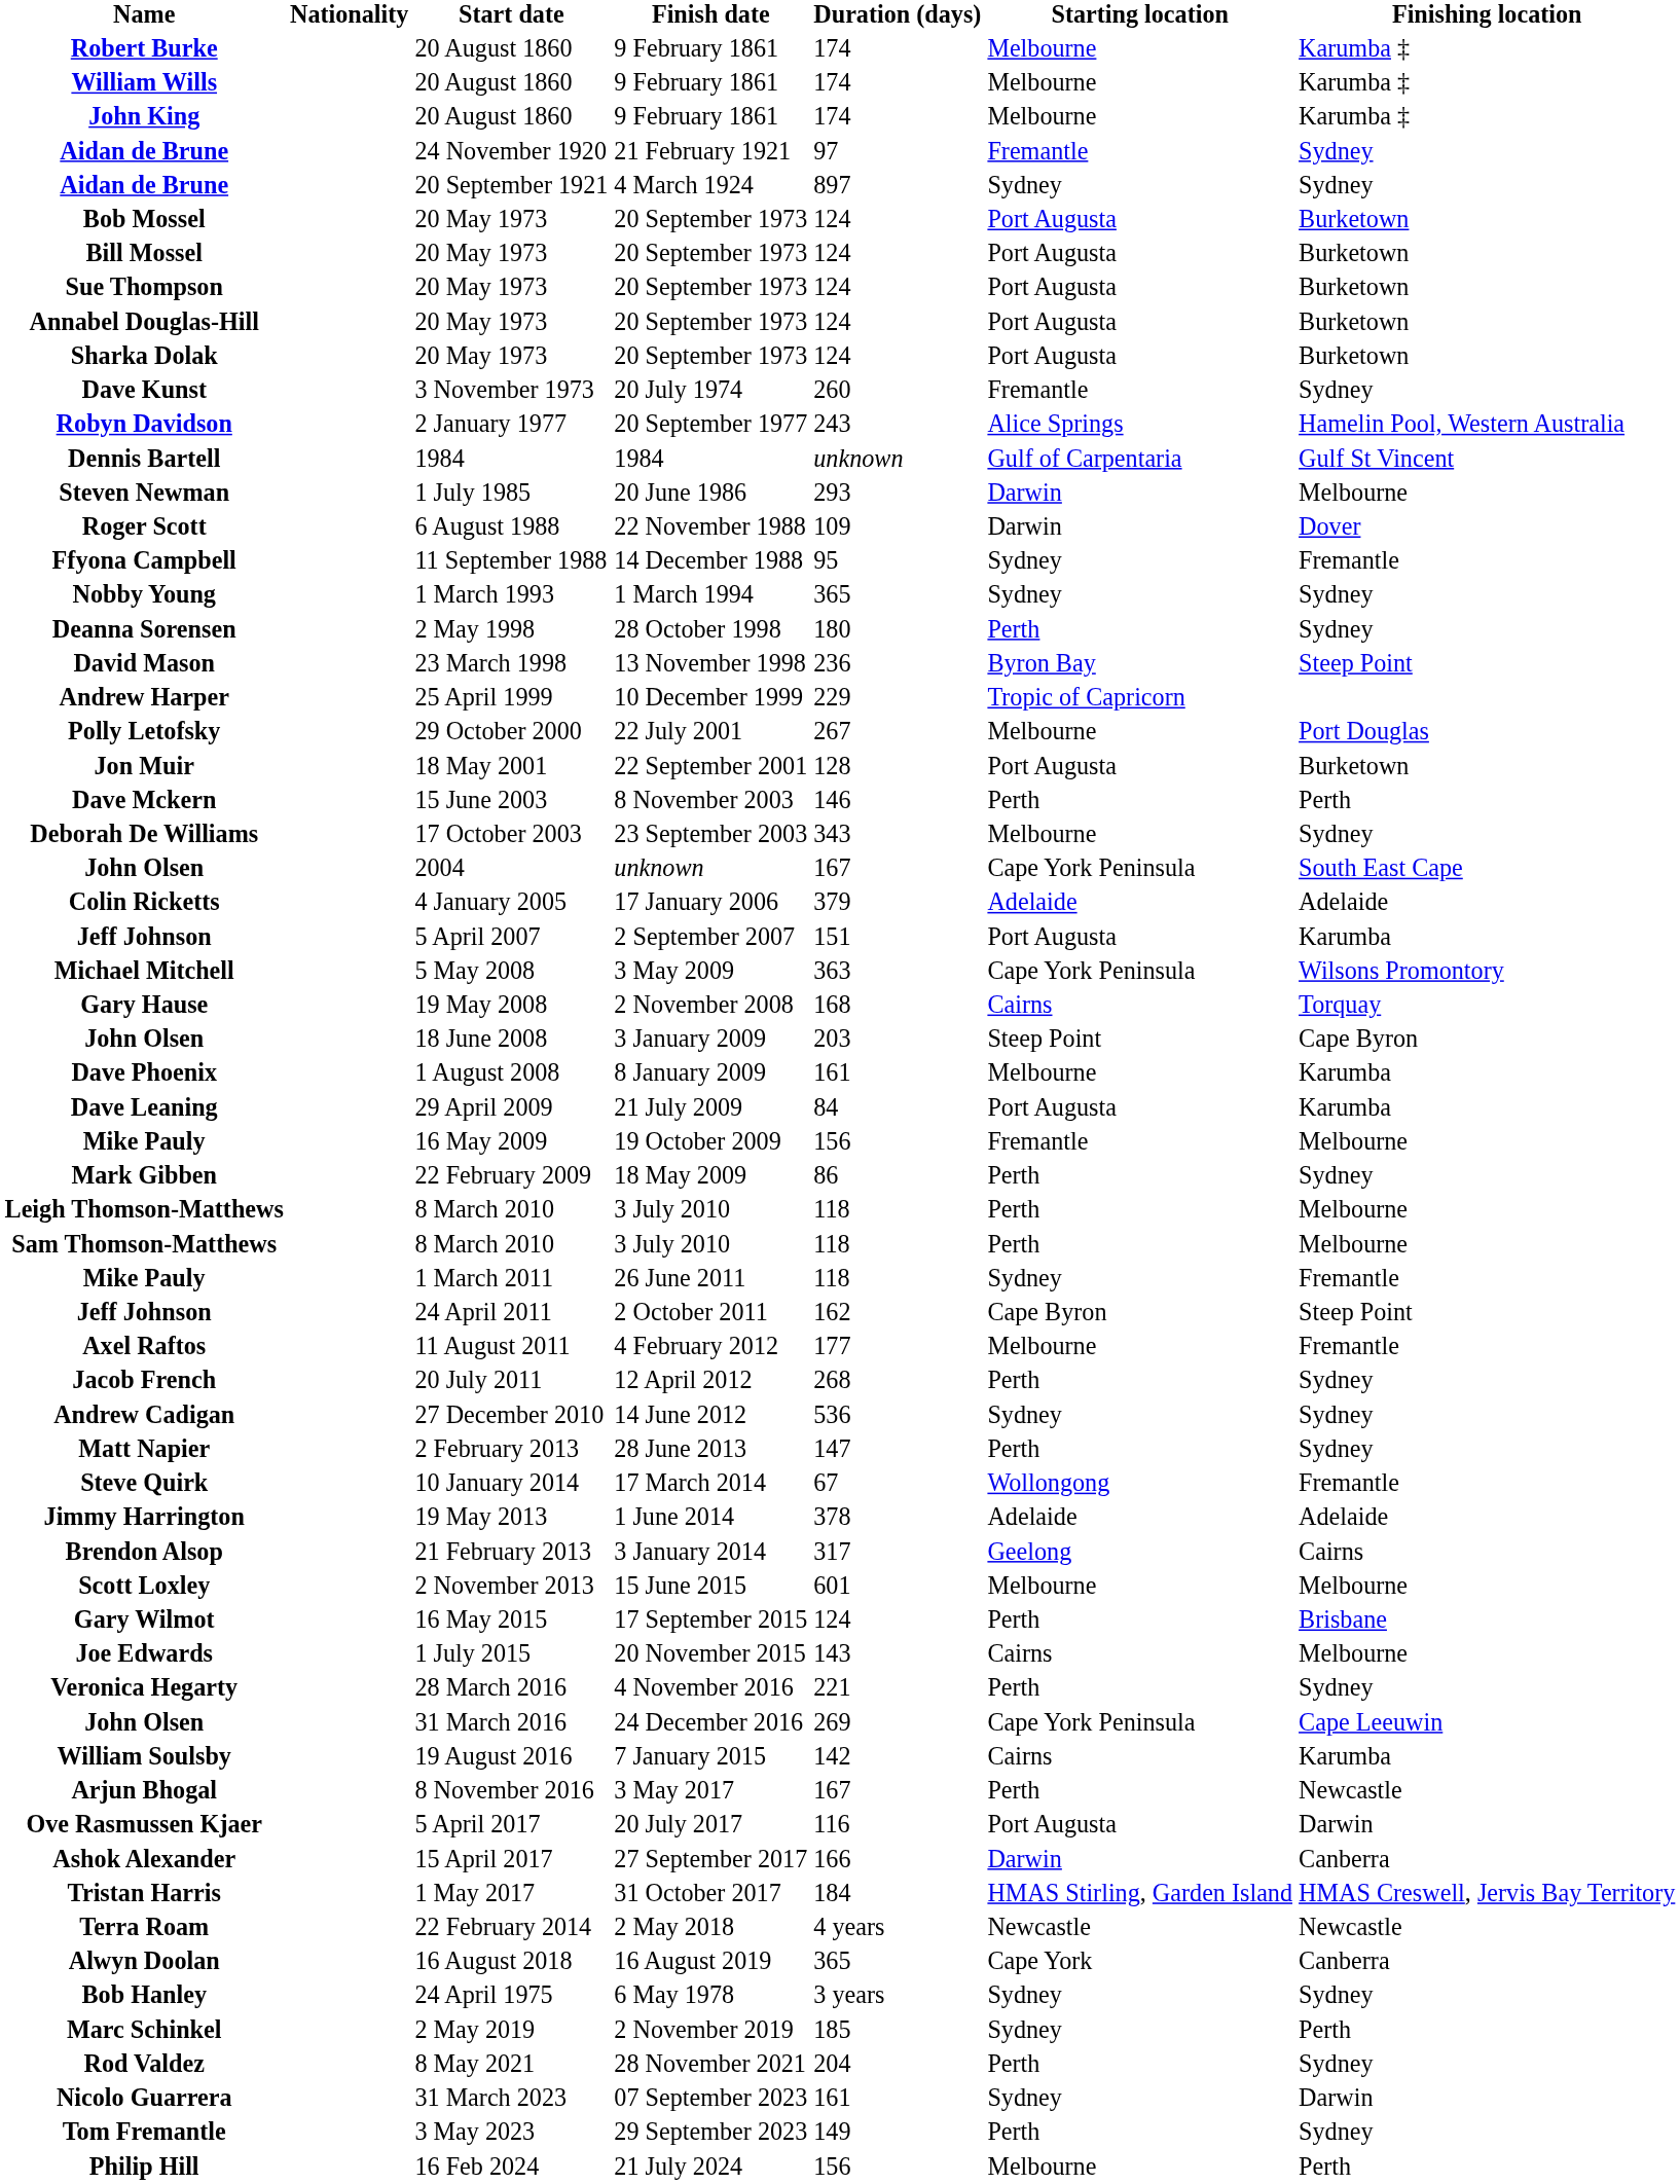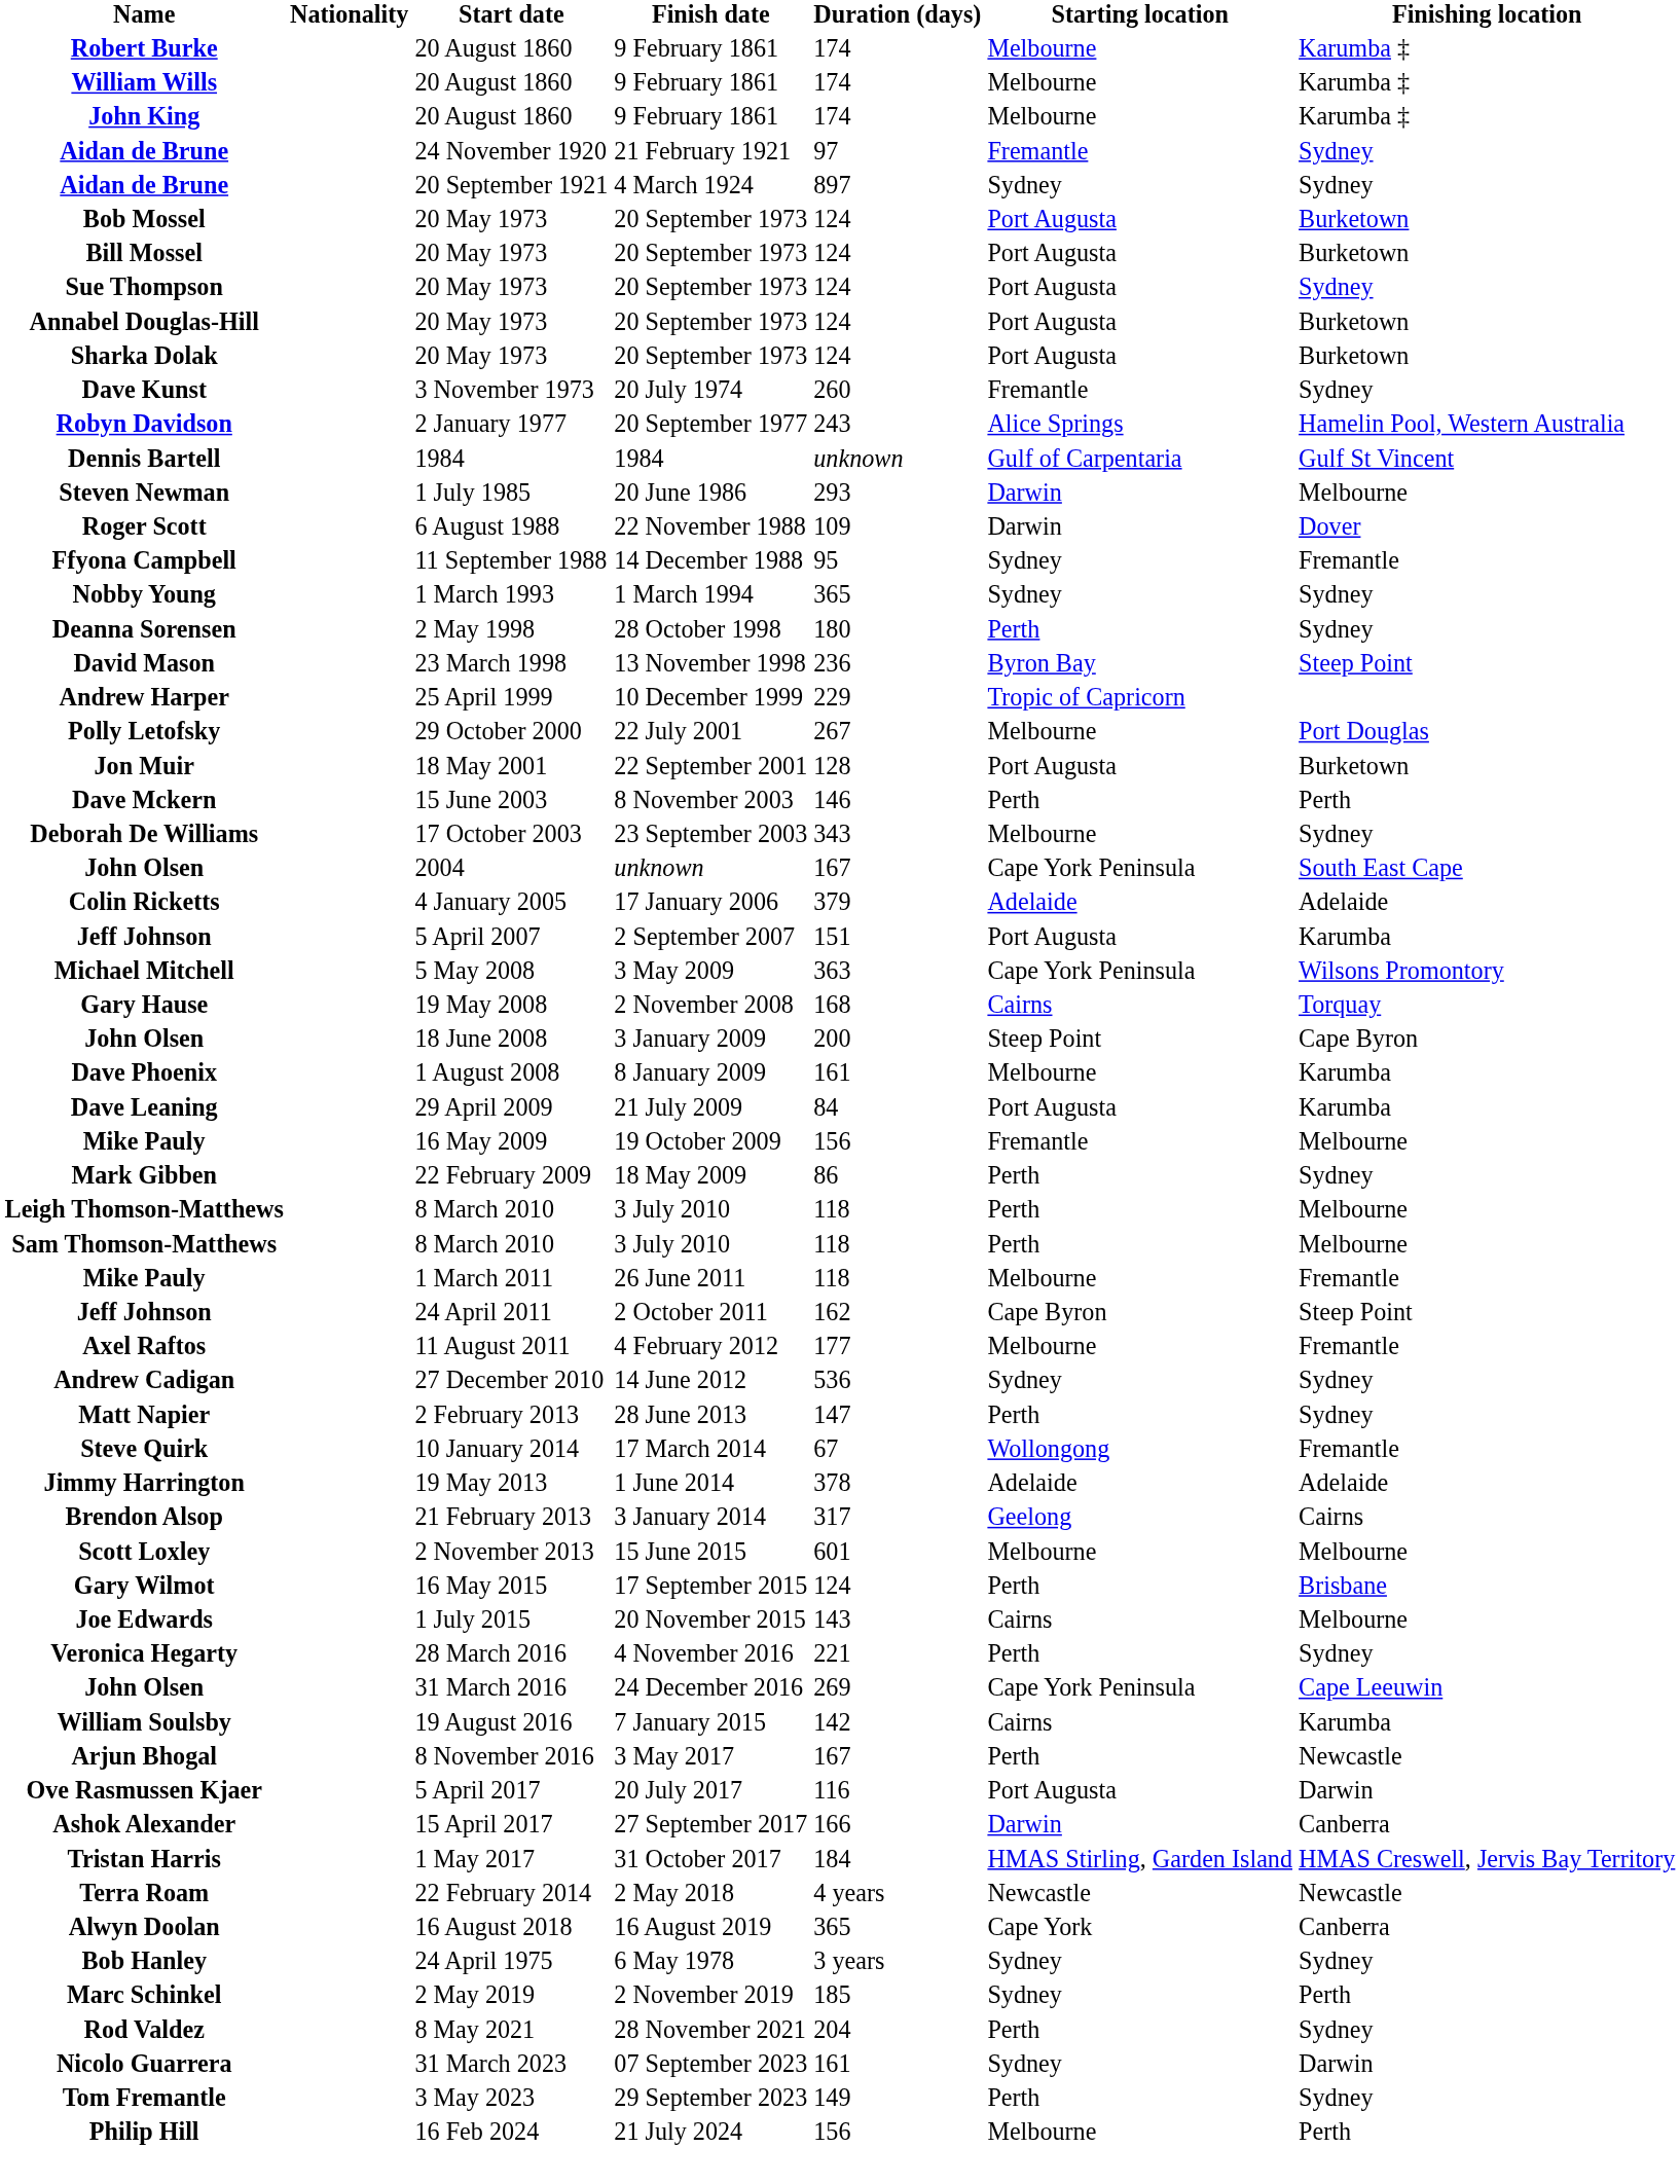Sue Thompson | Finishing location: Burketown -> Sydney
John Olsen / 18 June 2008 | Duration (days): 203 -> 200
Mike Pauly / 1 March 2011 | Starting location: Sydney -> Melbourne
- row: Jacob French | 20 July 2011 | 12 April 2012 | 268 | Perth | Sydney
